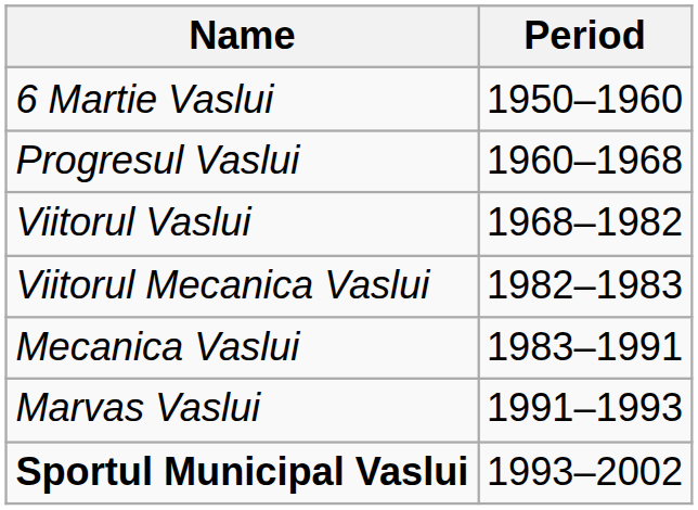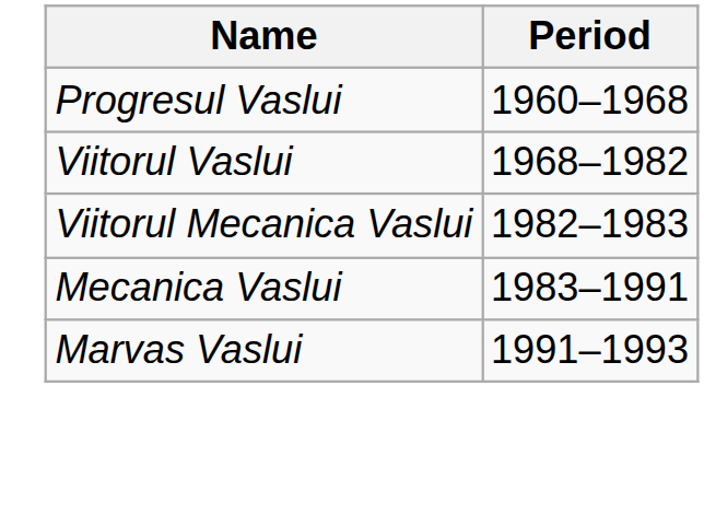- row: 6 Martie Vaslui | 1950–1960
- row: Sportul Municipal Vaslui | 1993–2002
